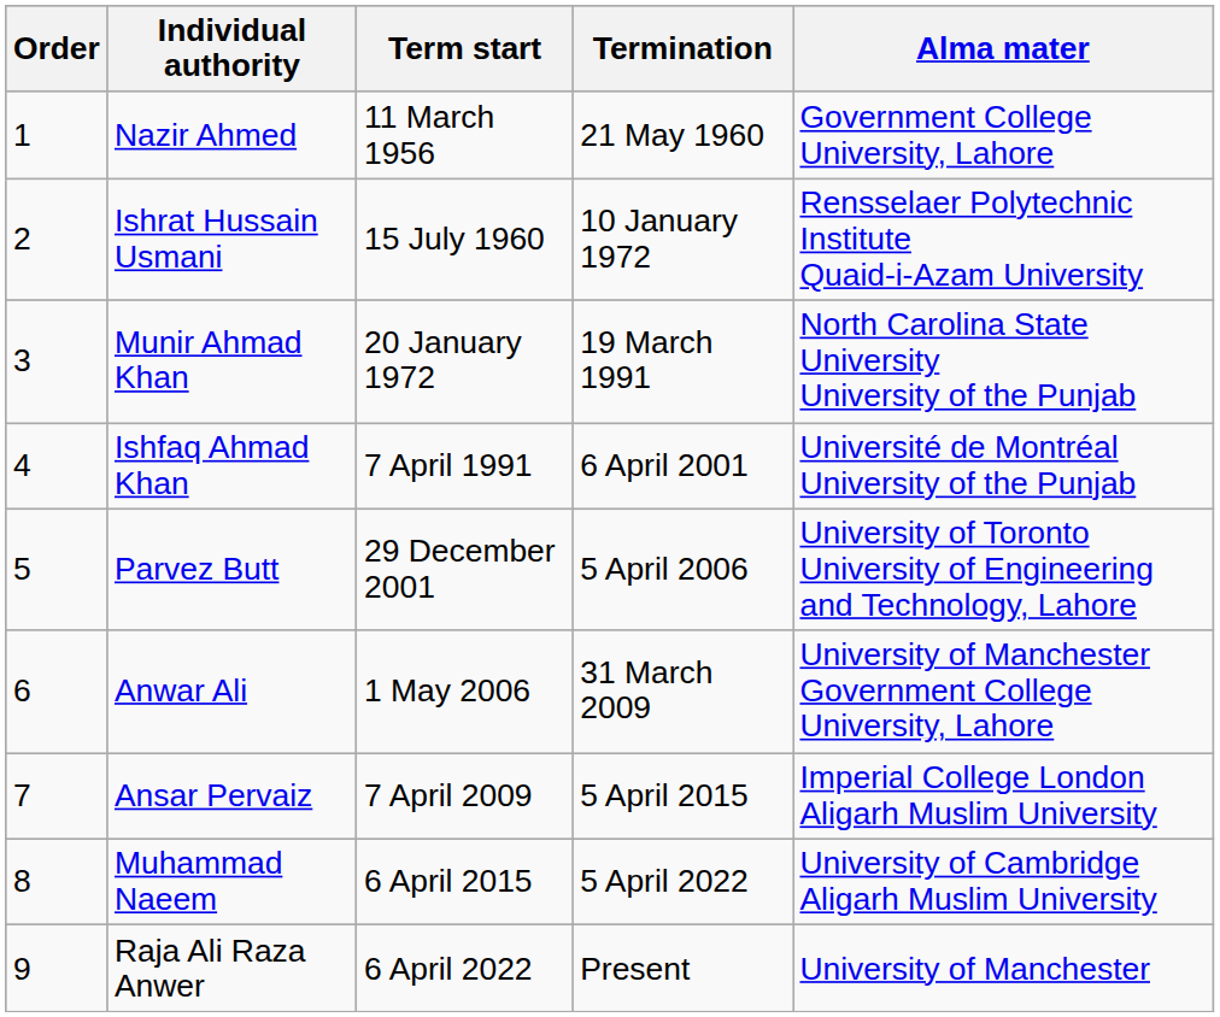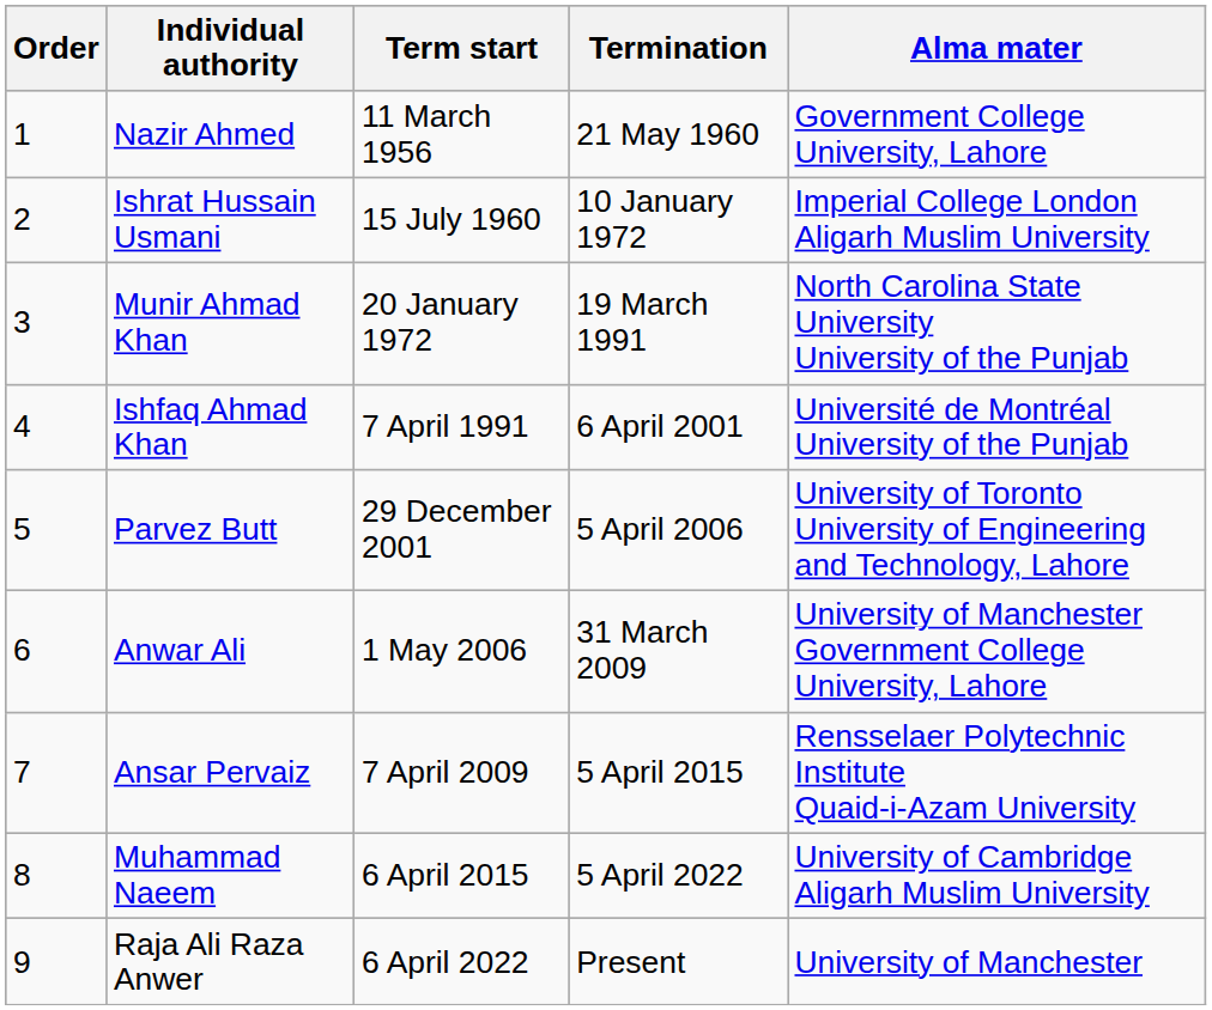Ishrat Hussain Usmani | Alma mater: Rensselaer Polytechnic Institute Quaid-i-Azam University -> Imperial College London Aligarh Muslim University
Ansar Pervaiz | Alma mater: Imperial College London Aligarh Muslim University -> Rensselaer Polytechnic Institute Quaid-i-Azam University
